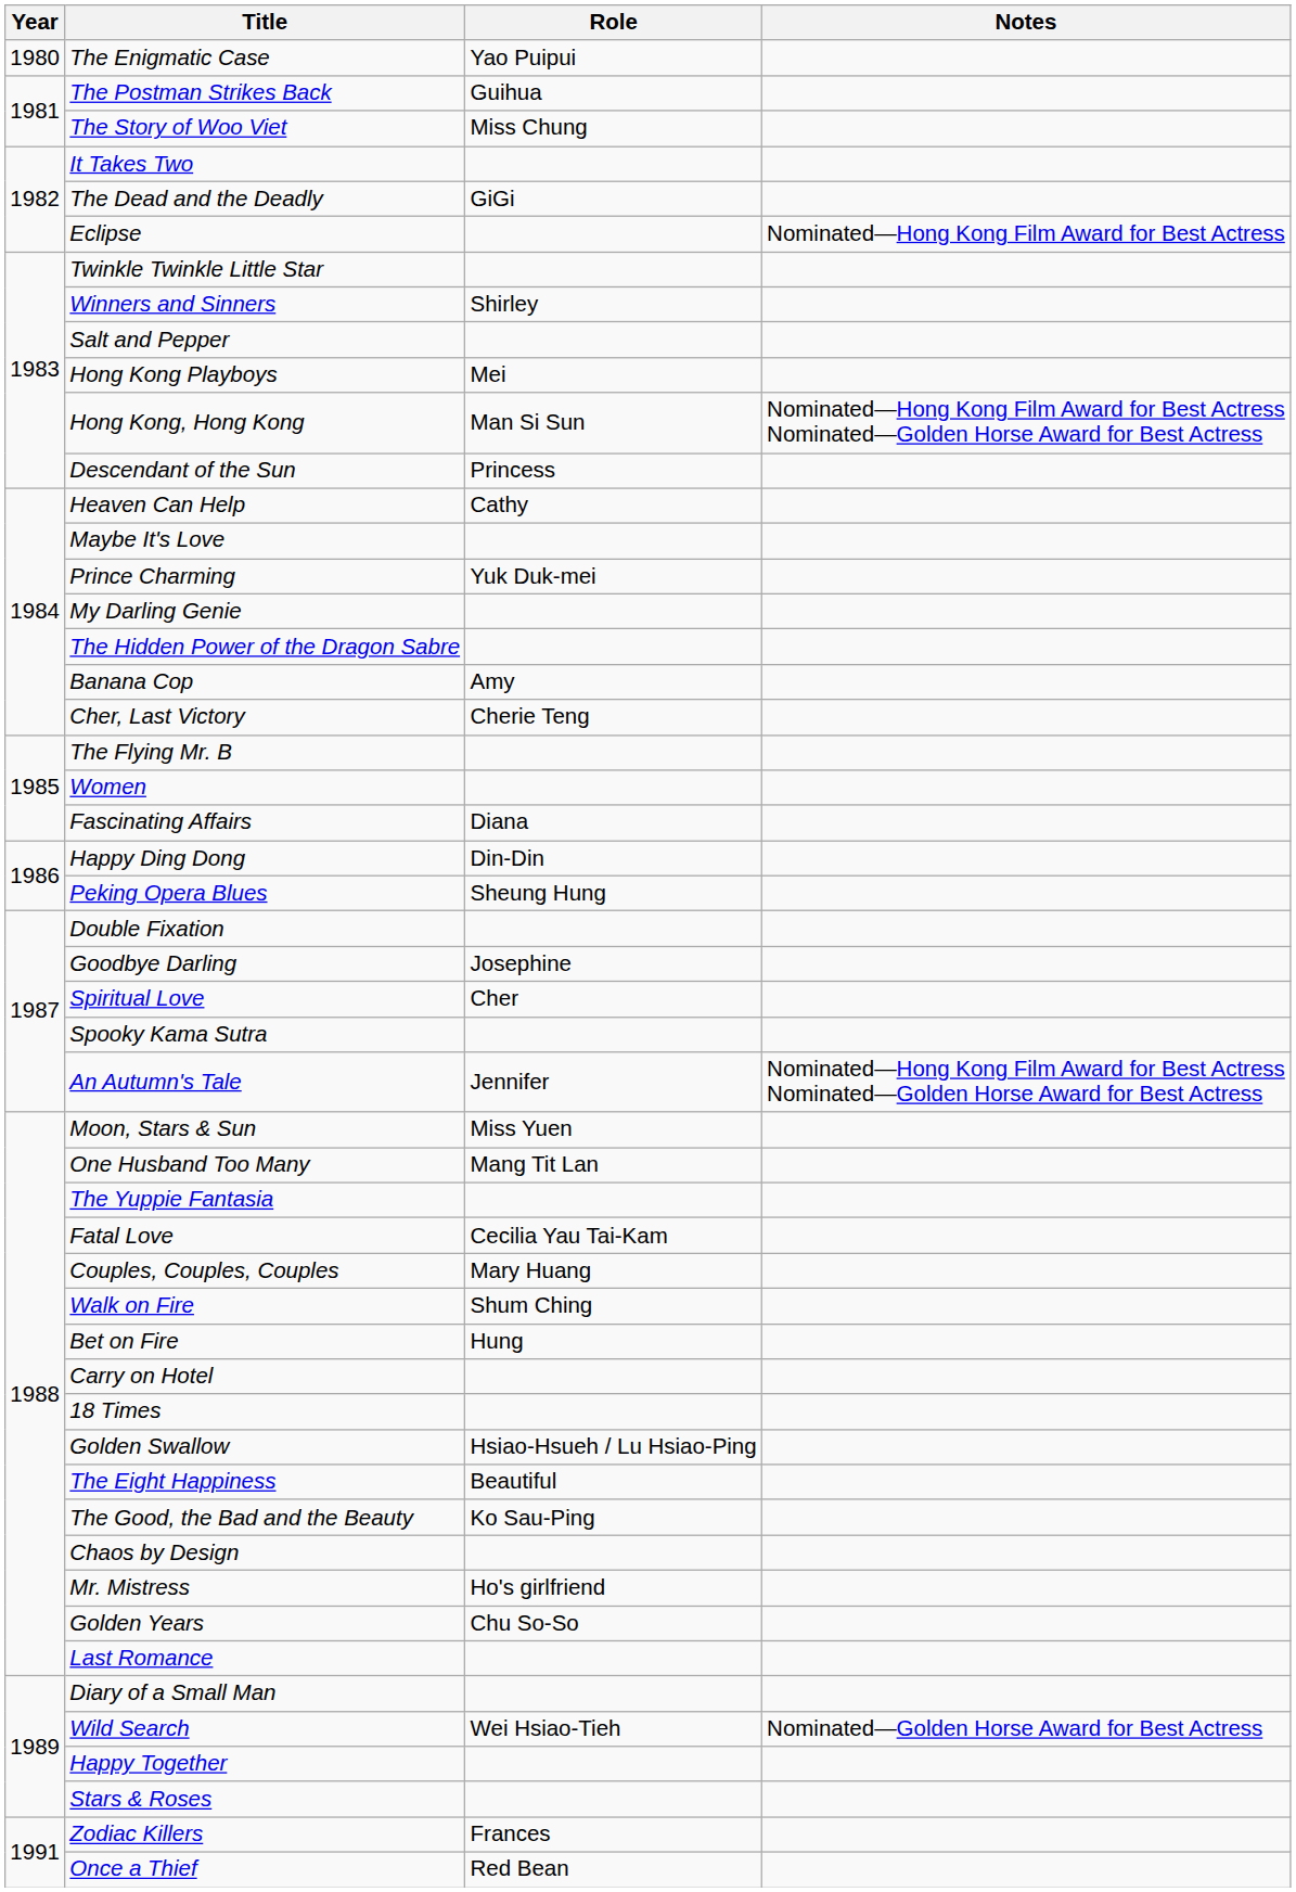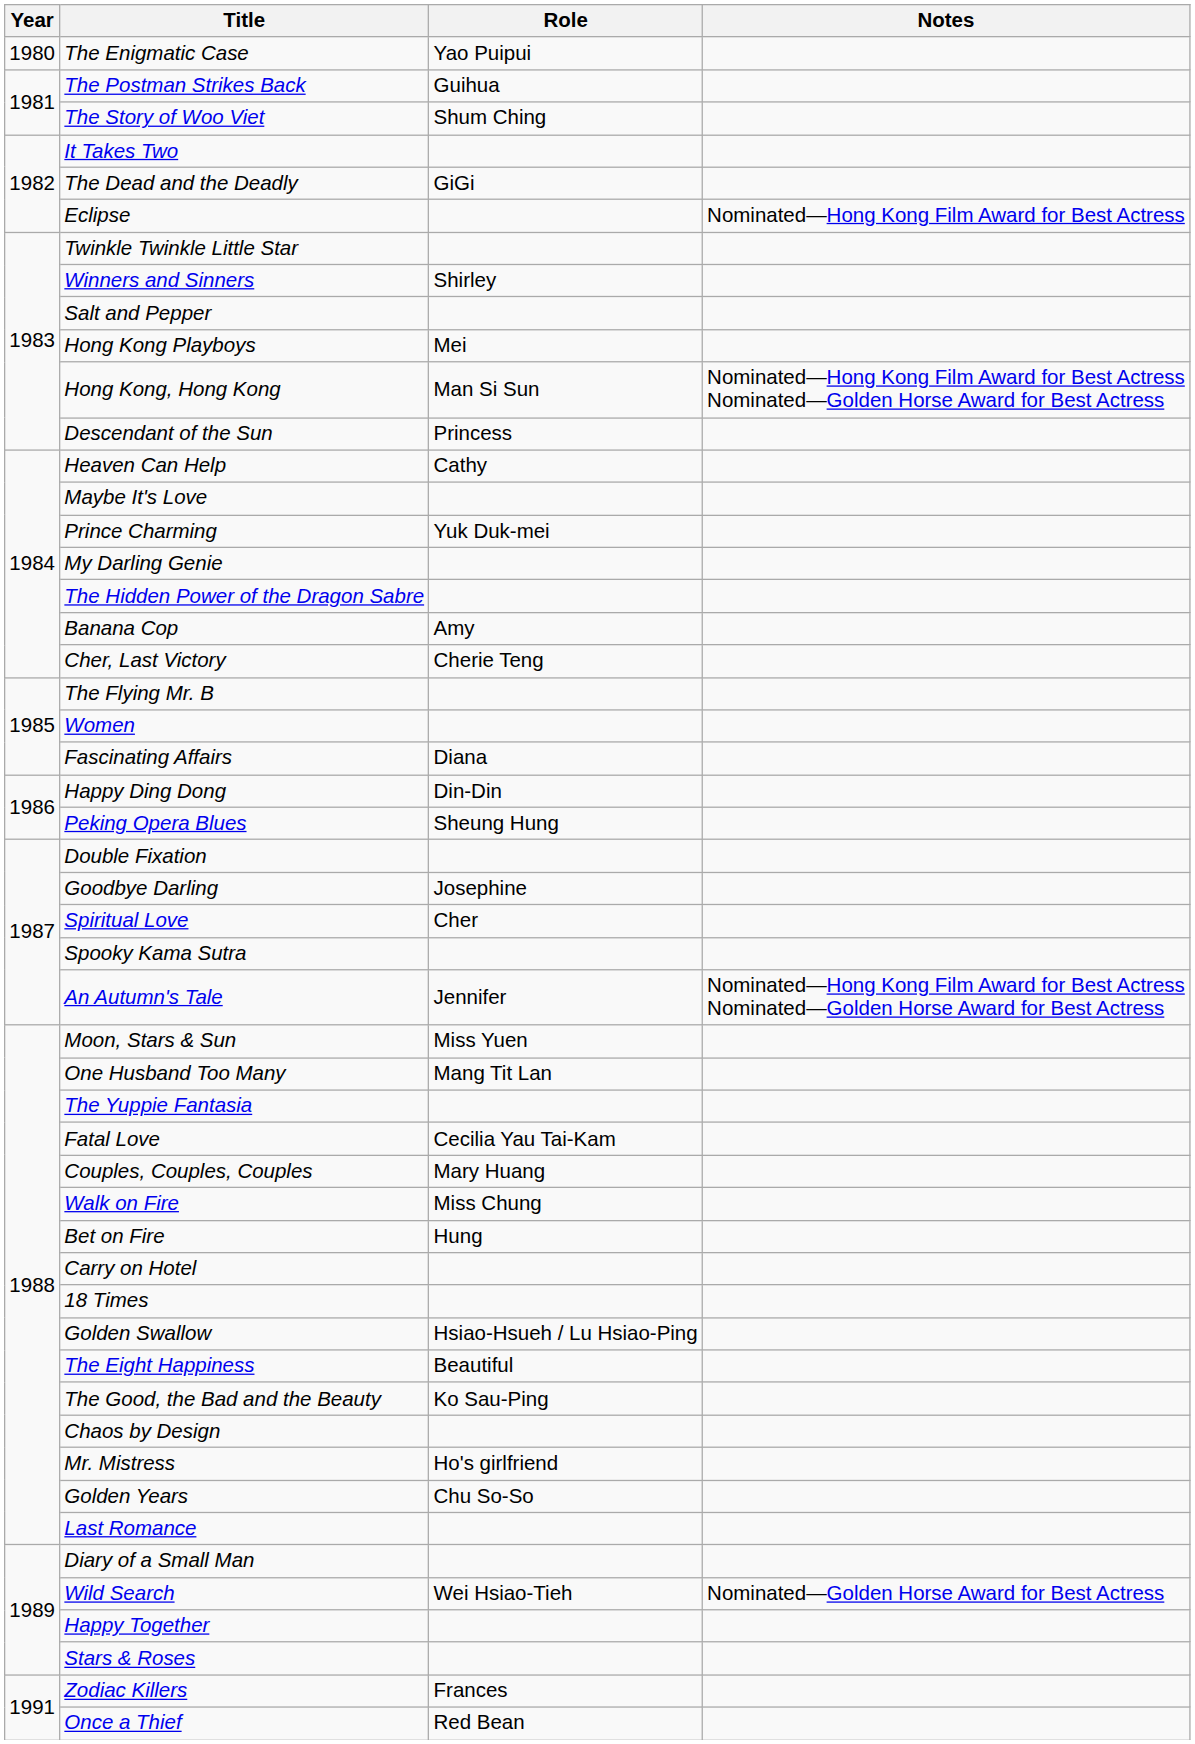The Story of Woo Viet | Role: Miss Chung -> Shum Ching
Walk on Fire | Role: Shum Ching -> Miss Chung
